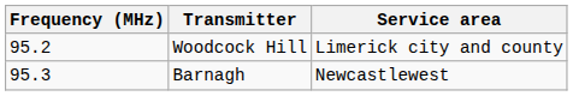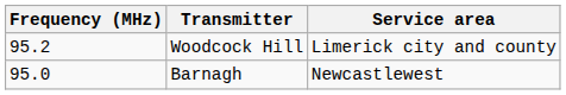Barnagh | Frequency (MHz): 95.3 -> 95.0
